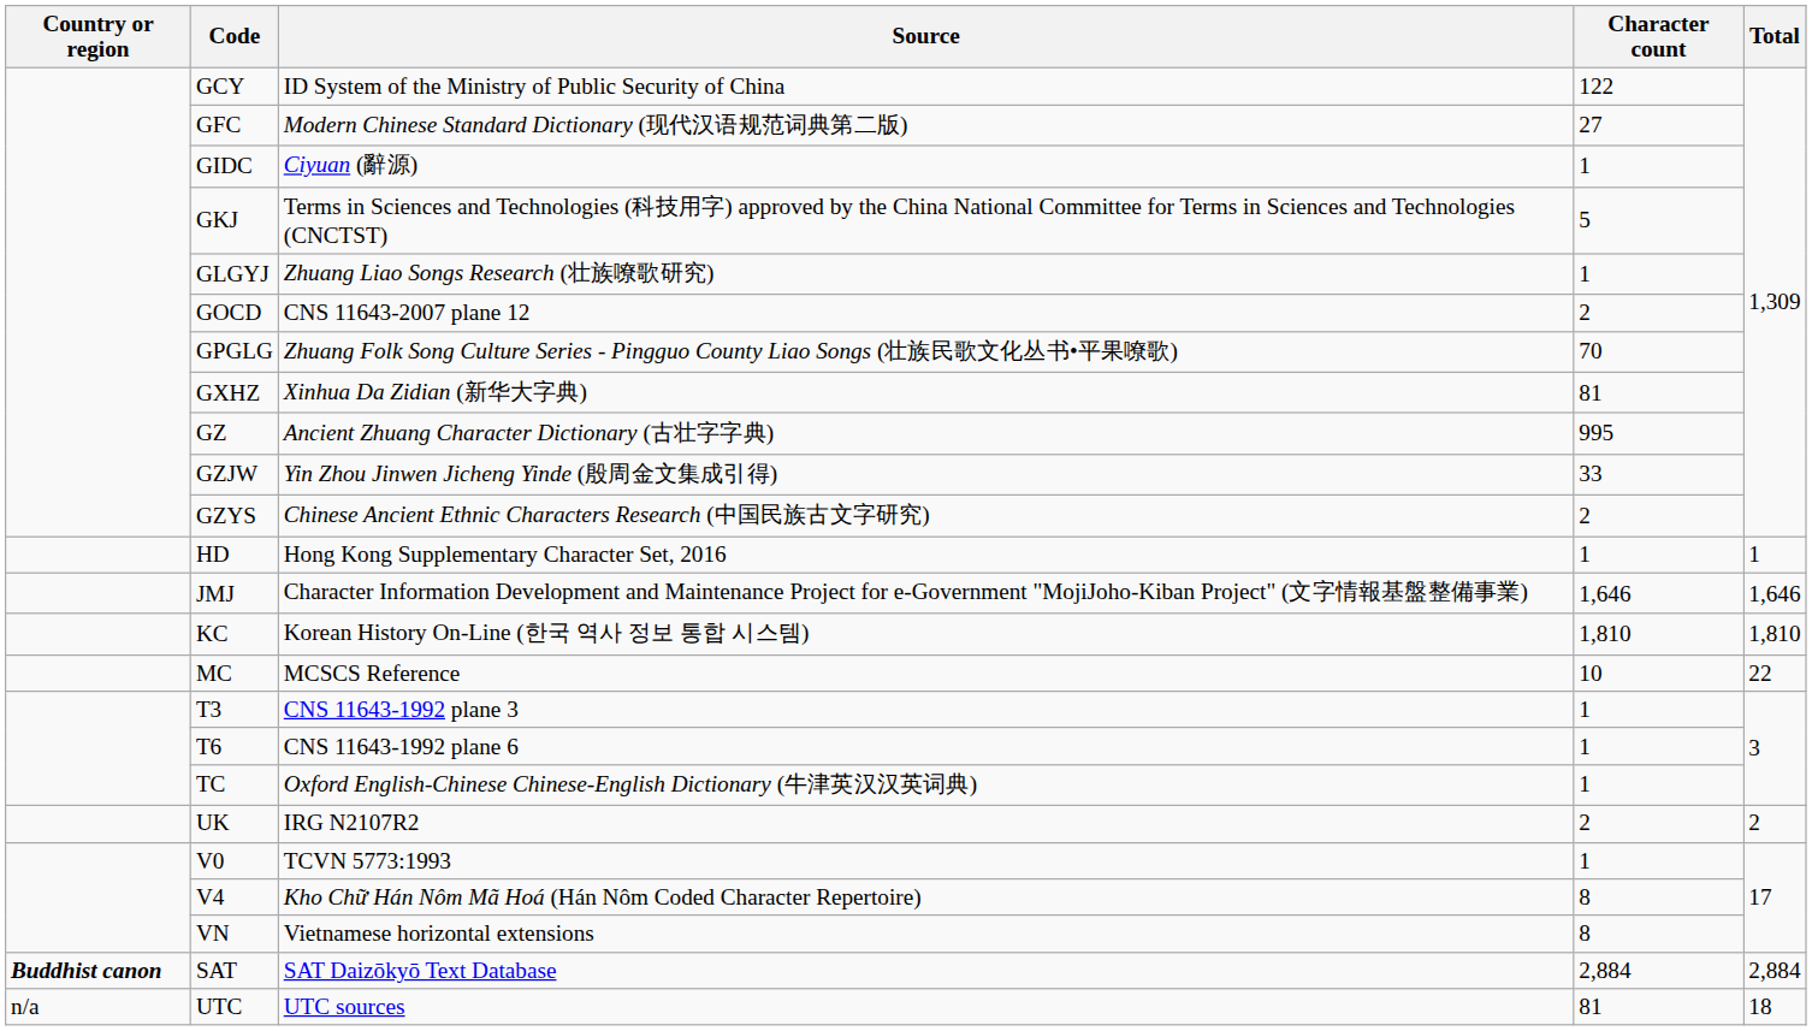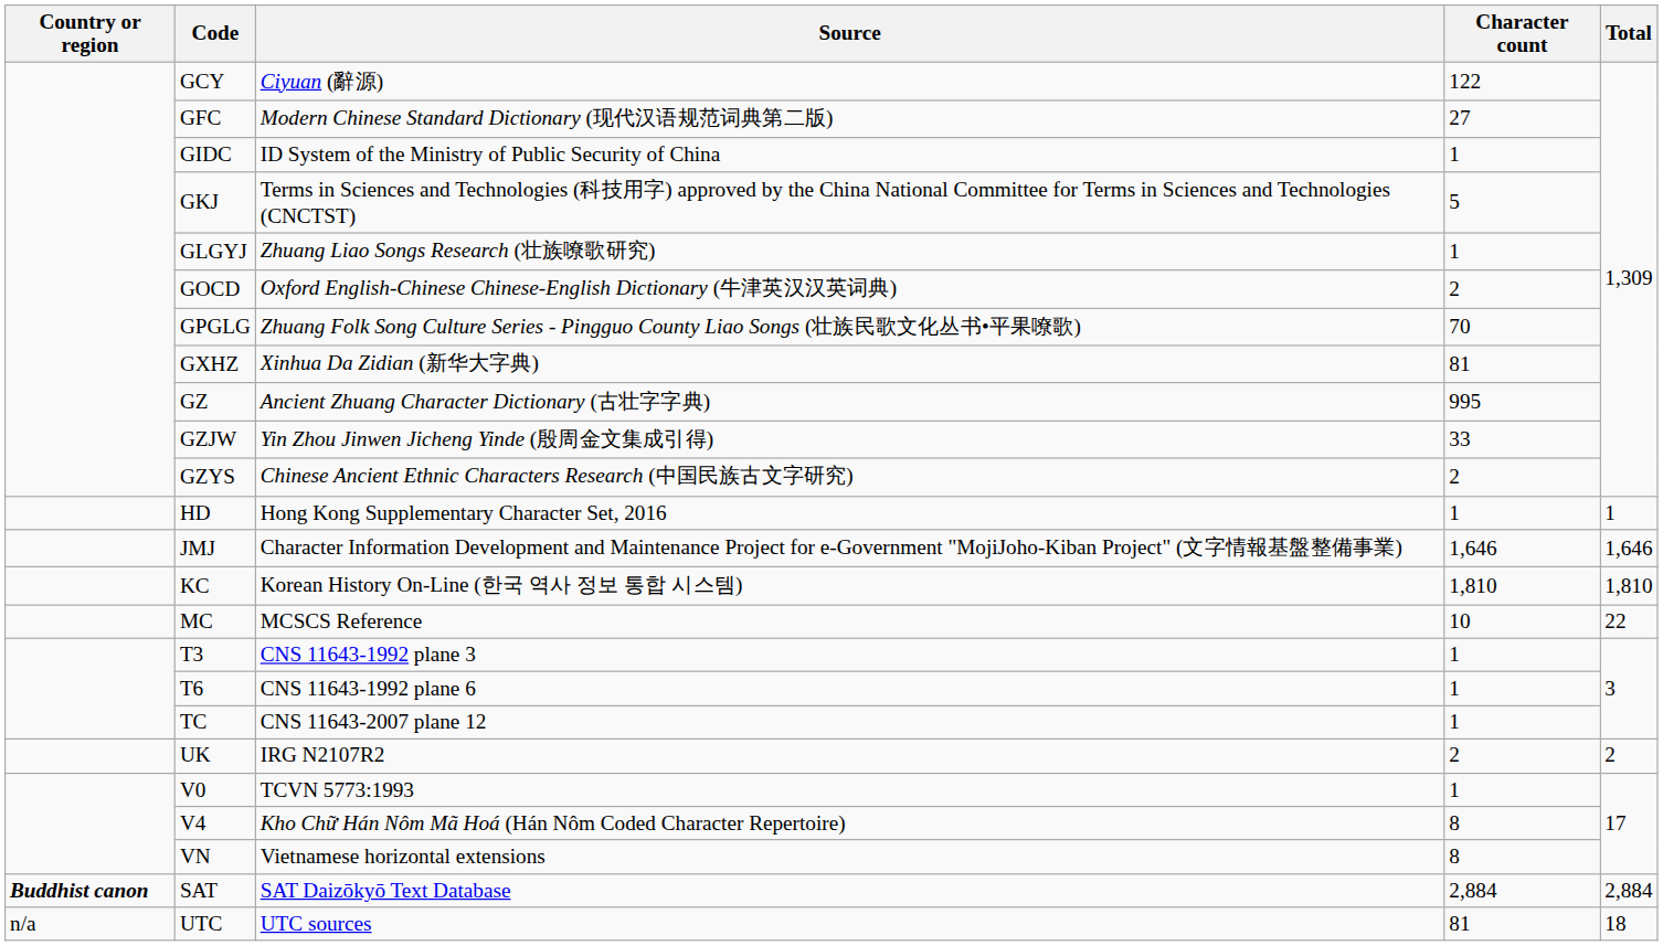GCY | Source: ID System of the Ministry of Public Security of China -> Ciyuan (辭源)
GIDC | Source: Ciyuan (辭源) -> ID System of the Ministry of Public Security of China
GOCD | Source: CNS 11643-2007 plane 12 -> Oxford English-Chinese Chinese-English Dictionary (牛津英汉汉英词典)
TC | Source: Oxford English-Chinese Chinese-English Dictionary (牛津英汉汉英词典) -> CNS 11643-2007 plane 12
